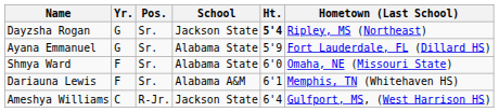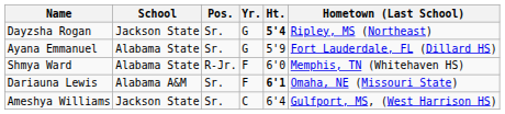columns swapped: School <-> Yr.
Shmya Ward | Pos.: Sr. -> R-Jr.
Shmya Ward | Hometown (Last School): Omaha, NE (Missouri State) -> Memphis, TN (Whitehaven HS)
Dariauna Lewis | Ht.: normal -> bold
Dariauna Lewis | Hometown (Last School): Memphis, TN (Whitehaven HS) -> Omaha, NE (Missouri State)
Ameshya Williams | Pos.: R-Jr. -> Sr.
